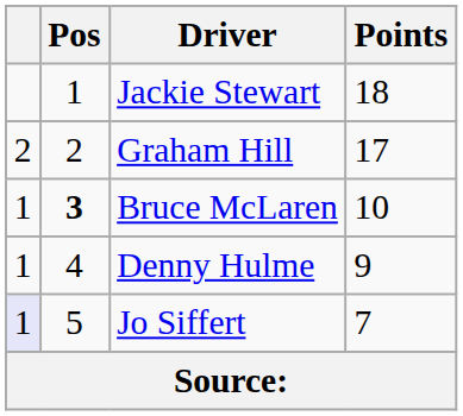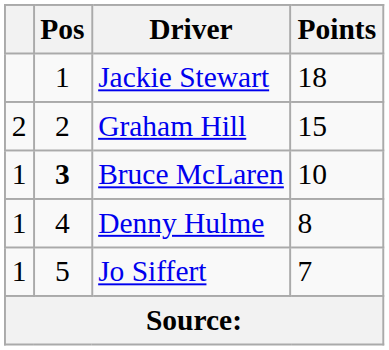Graham Hill | Points: 17 -> 15
Denny Hulme | Points: 9 -> 8
Jo Siffert | column 1: lavender background -> no background
